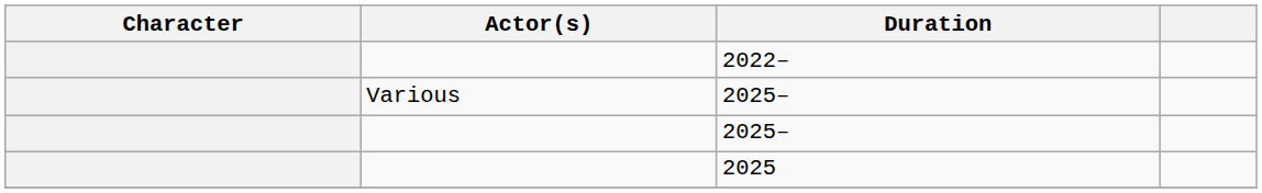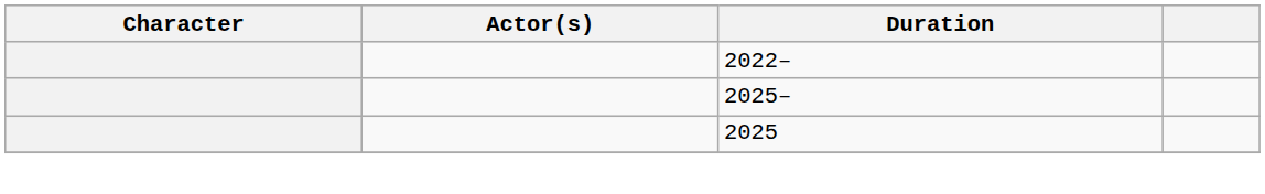- row: Various | 2025–
